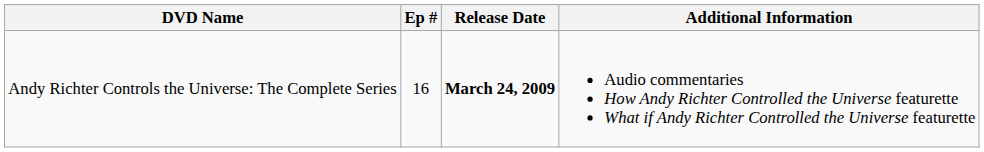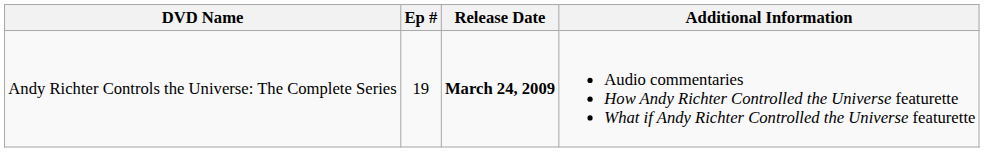Andy Richter Controls the Universe: The Complete Series | Ep #: 16 -> 19
